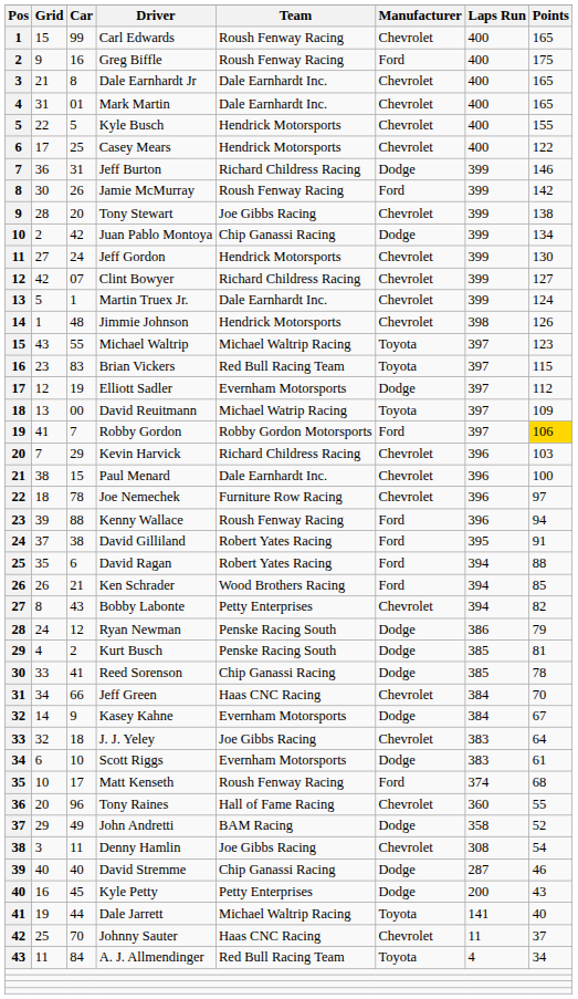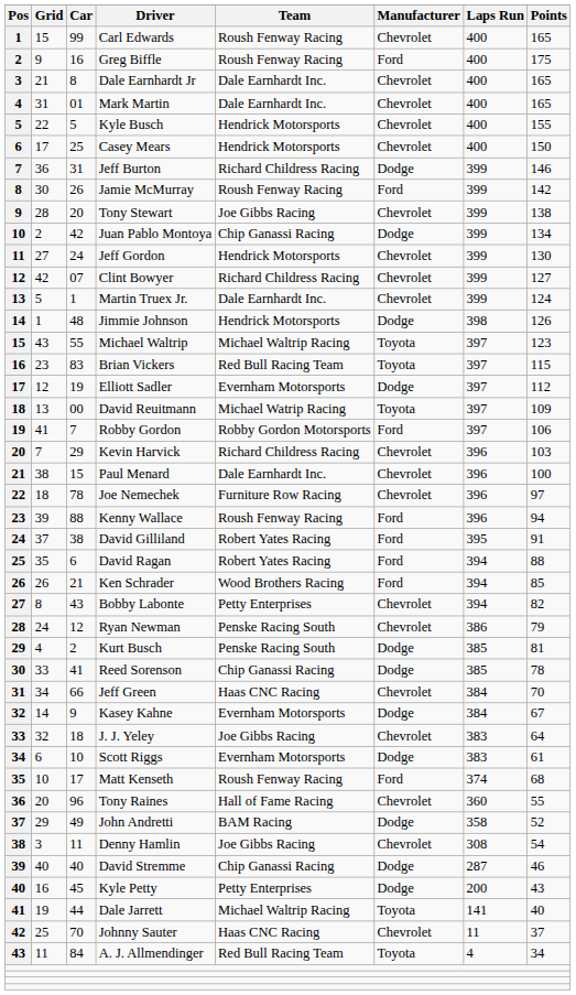Casey Mears | Points: 122 -> 150
Jimmie Johnson | Manufacturer: Chevrolet -> Dodge
Robby Gordon | Points: gold background -> no background
Ryan Newman | Manufacturer: Dodge -> Chevrolet
